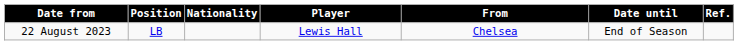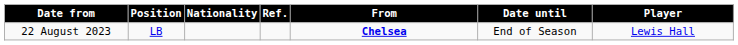columns swapped: Player <-> Ref.
22 August 2023 | From: normal -> bold
